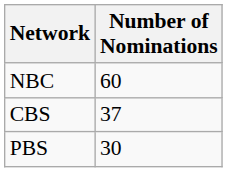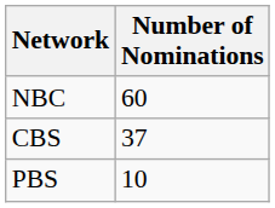PBS | Number of Nominations: 30 -> 10
